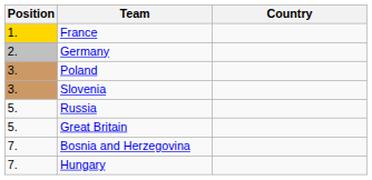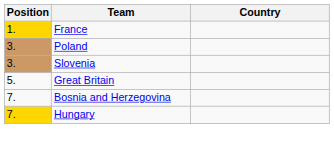- row: 2. | Germany
- row: 5. | Russia
Hungary | Position: no background -> gold background
